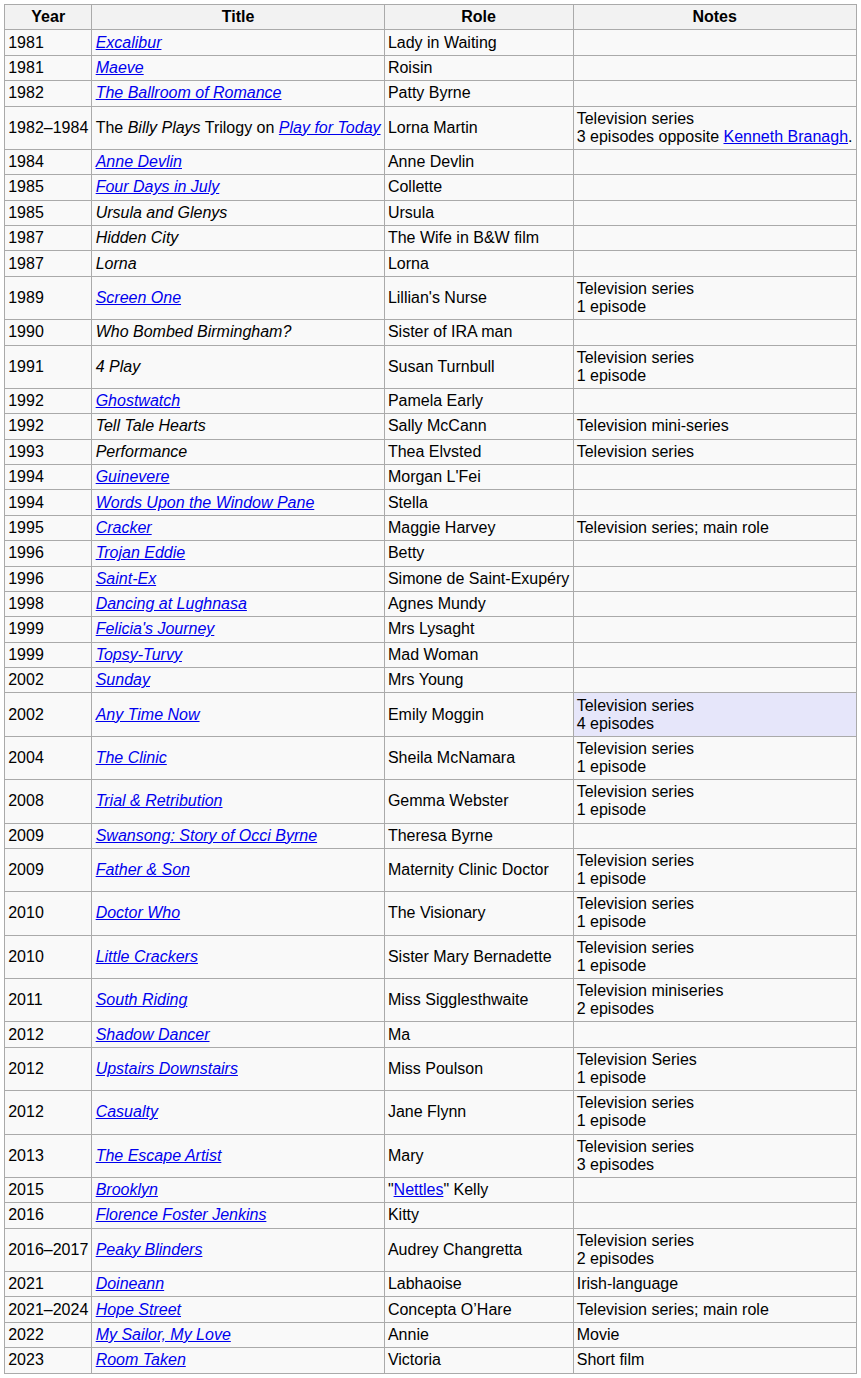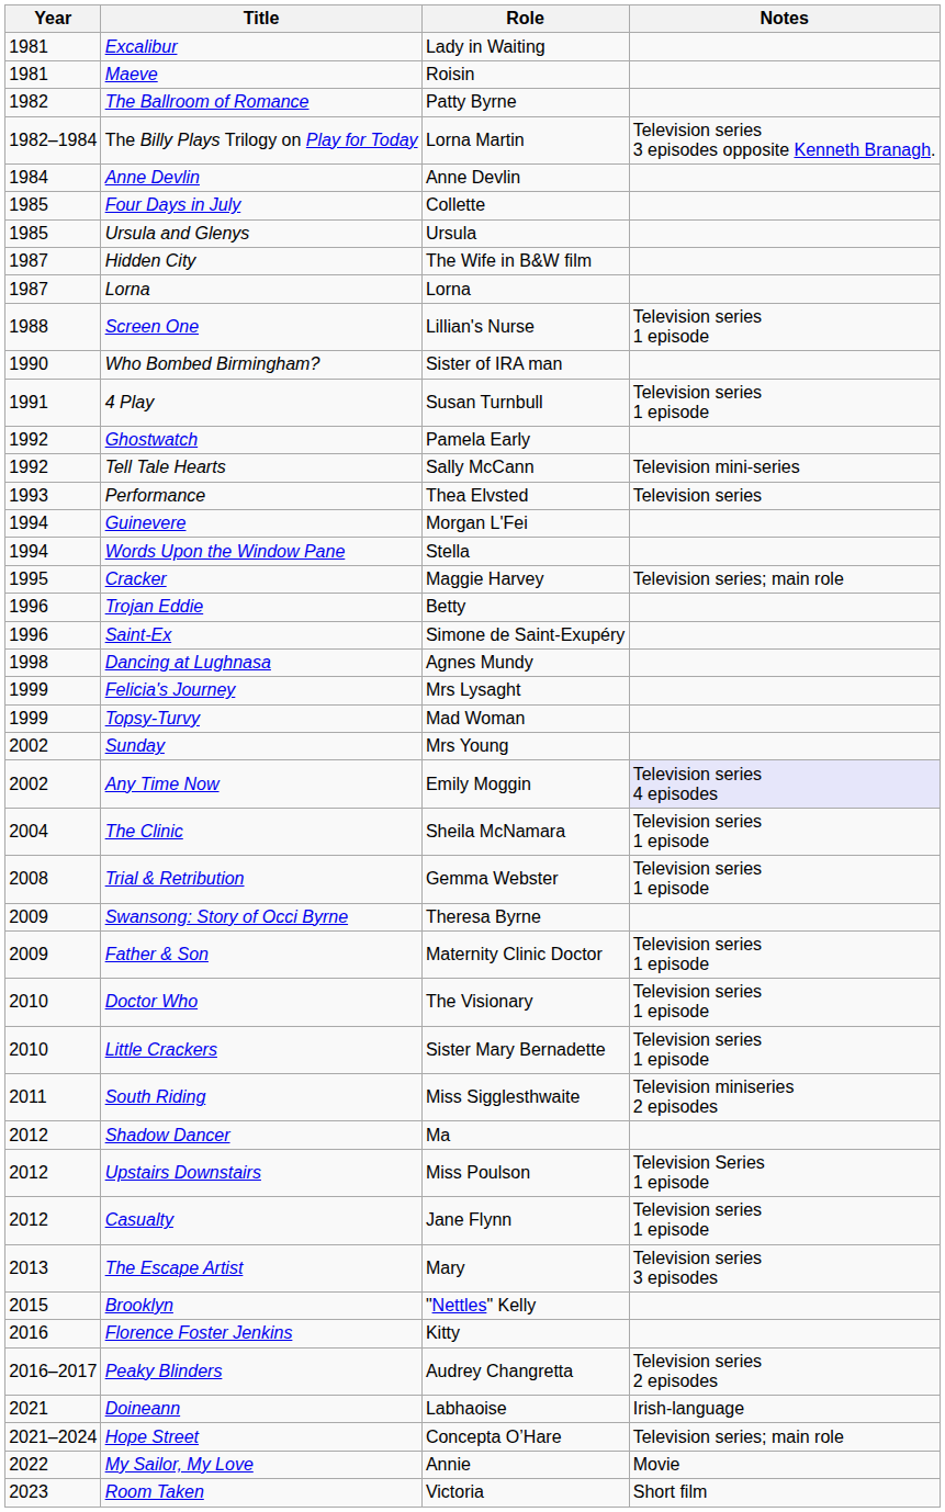Screen One | Year: 1989 -> 1988
